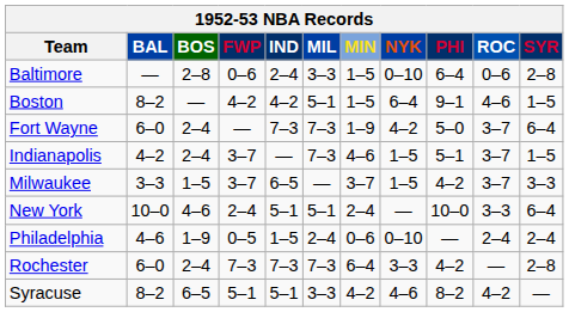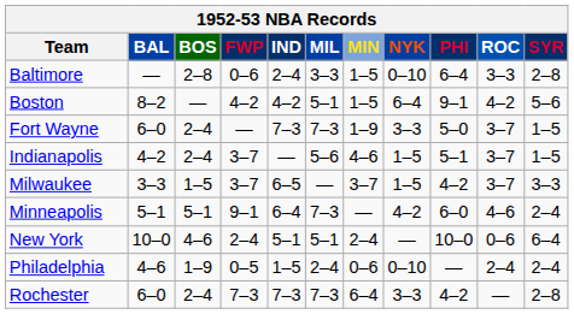Baltimore | ROC: 0–6 -> 3–3
Boston | ROC: 4–6 -> 4–2
Boston | SYR: 1–5 -> 5–6
Fort Wayne | NYK: 4–2 -> 3–3
Fort Wayne | SYR: 6–4 -> 1–5
Indianapolis | MIL: 7–3 -> 5–6
+ row: Minneapolis | 5–1 | 5–1 | 9–1 | 6–4 | 7–3 | — | 4–2 | 6–0 | 4–6 | 2–4
New York | ROC: 3–3 -> 0–6
- row: Syracuse | 8–2 | 6–5 | 5–1 | 5–1 | 3–3 | 4–2 | 4–6 | 8–2 | 4–2 | —
